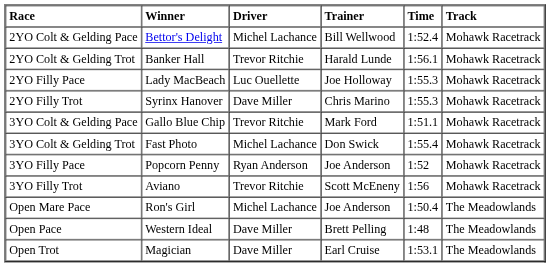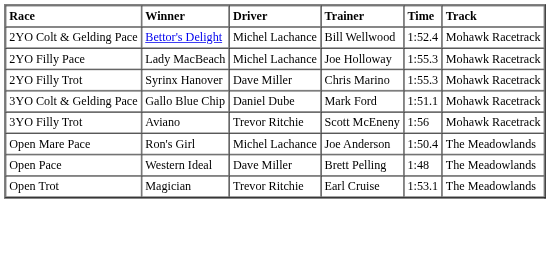- row: 2YO Colt & Gelding Trot | Banker Hall | Trevor Ritchie | Harald Lunde | 1:56.1 | Mohawk Racetrack
2YO Filly Pace | Driver: Luc Ouellette -> Michel Lachance
3YO Colt & Gelding Pace | Driver: Trevor Ritchie -> Daniel Dube
- row: 3YO Colt & Gelding Trot | Fast Photo | Michel Lachance | Don Swick | 1:55.4 | Mohawk Racetrack
- row: 3YO Filly Pace | Popcorn Penny | Ryan Anderson | Joe Anderson | 1:52 | Mohawk Racetrack
Open Trot | Driver: Dave Miller -> Trevor Ritchie
